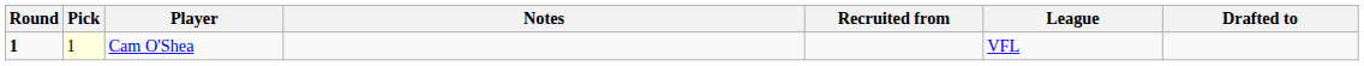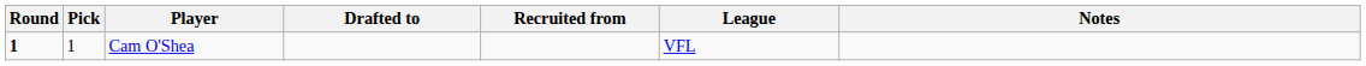columns swapped: Drafted to <-> Notes
Cam O'Shea | Pick: lightyellow background -> no background
